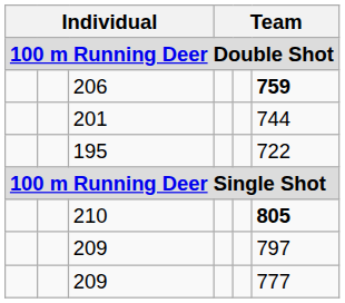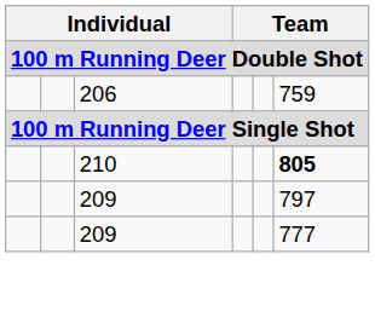206 | column 6: bold -> normal
- row: 201 | 744
- row: 195 | 722
